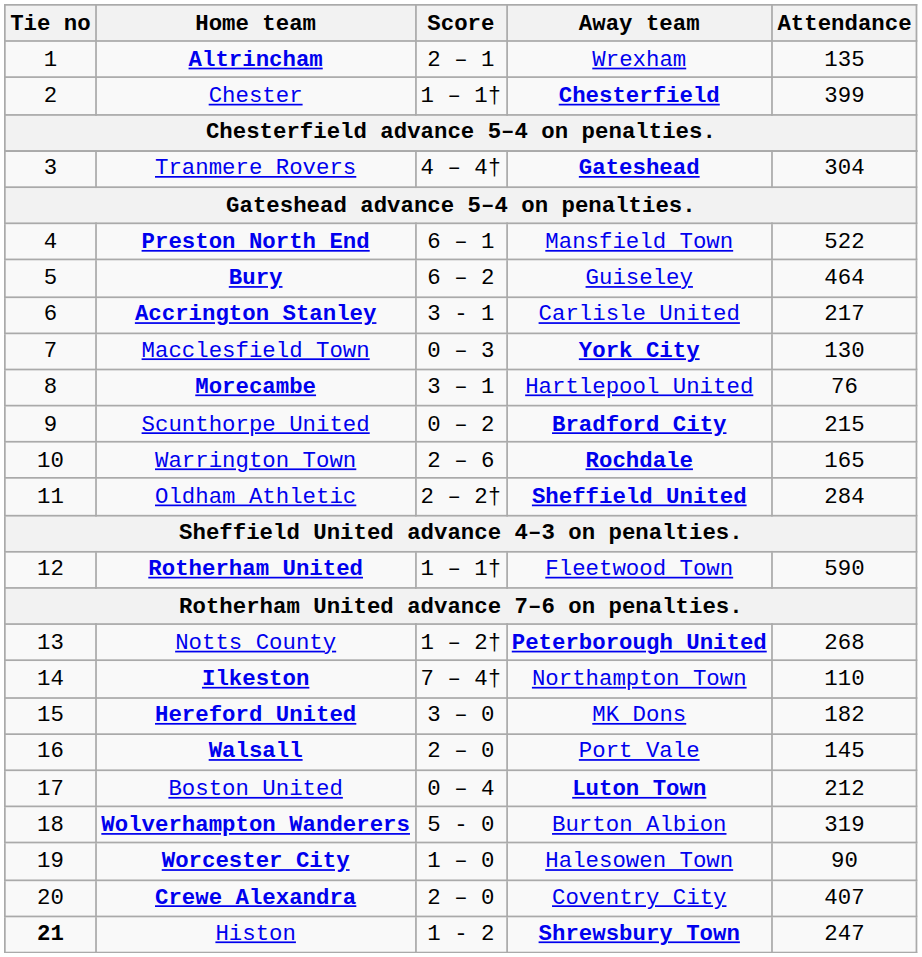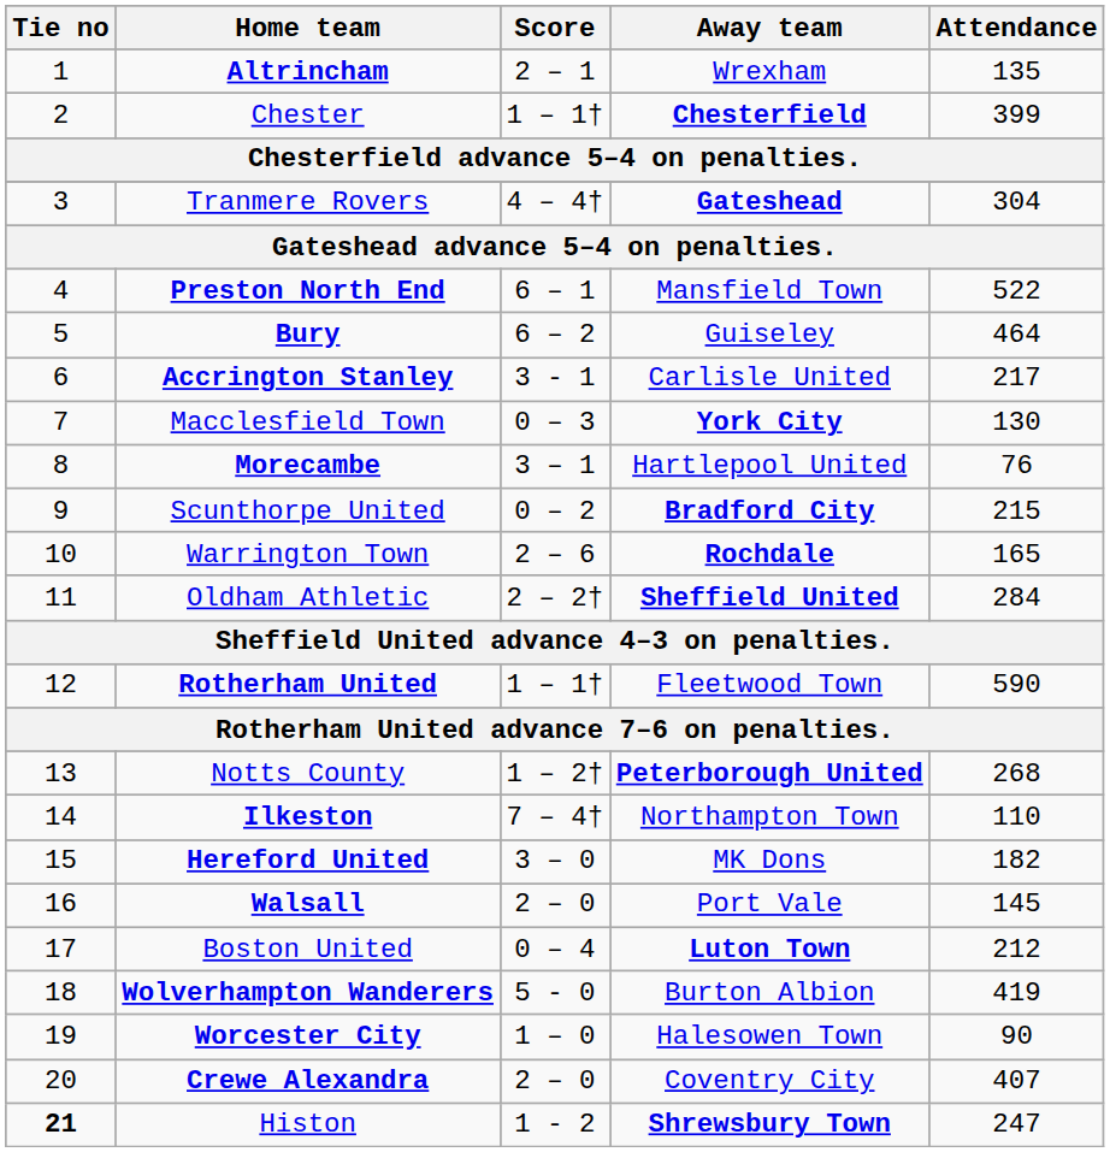Wolverhampton Wanderers | Attendance: 319 -> 419
